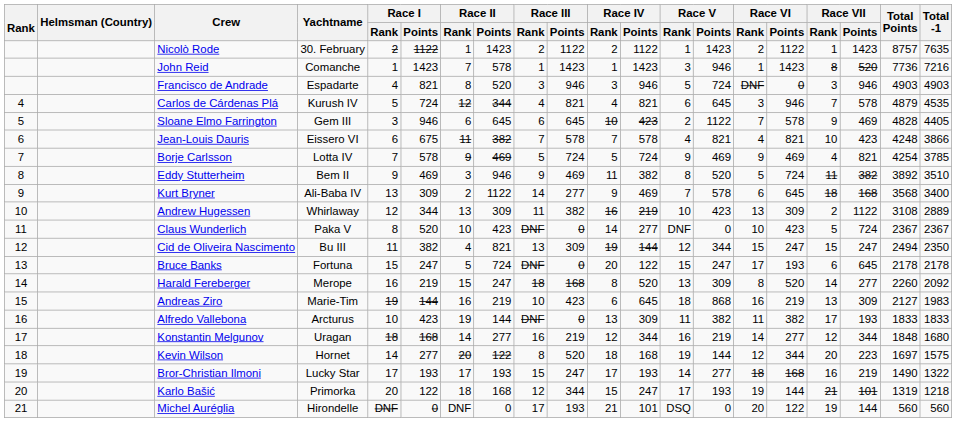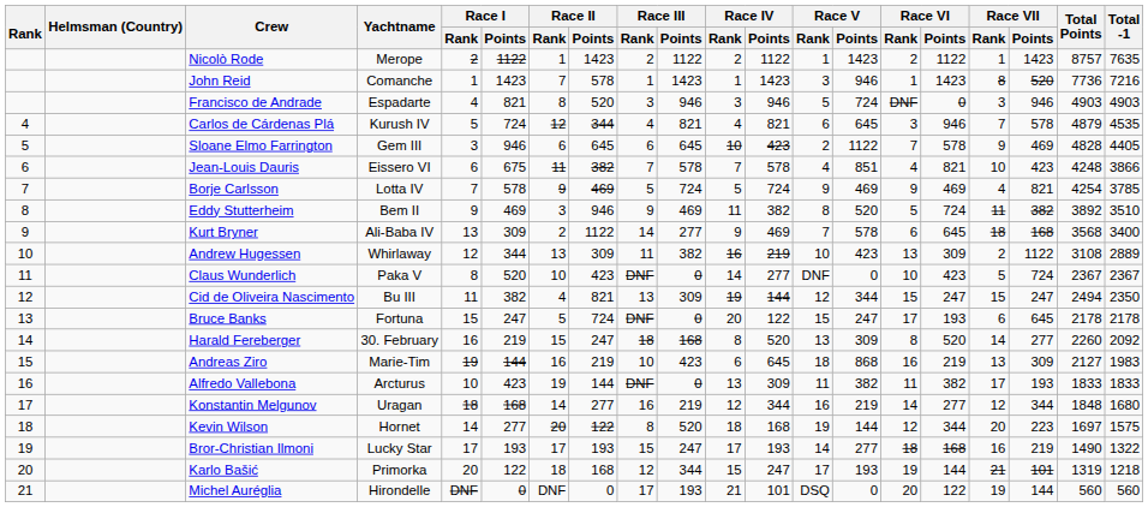Nicolò Rode | Yachtname: 30. February -> Merope
Jean-Louis Dauris | Race V / Points: 821 -> 851
Harald Fereberger | Yachtname: Merope -> 30. February
